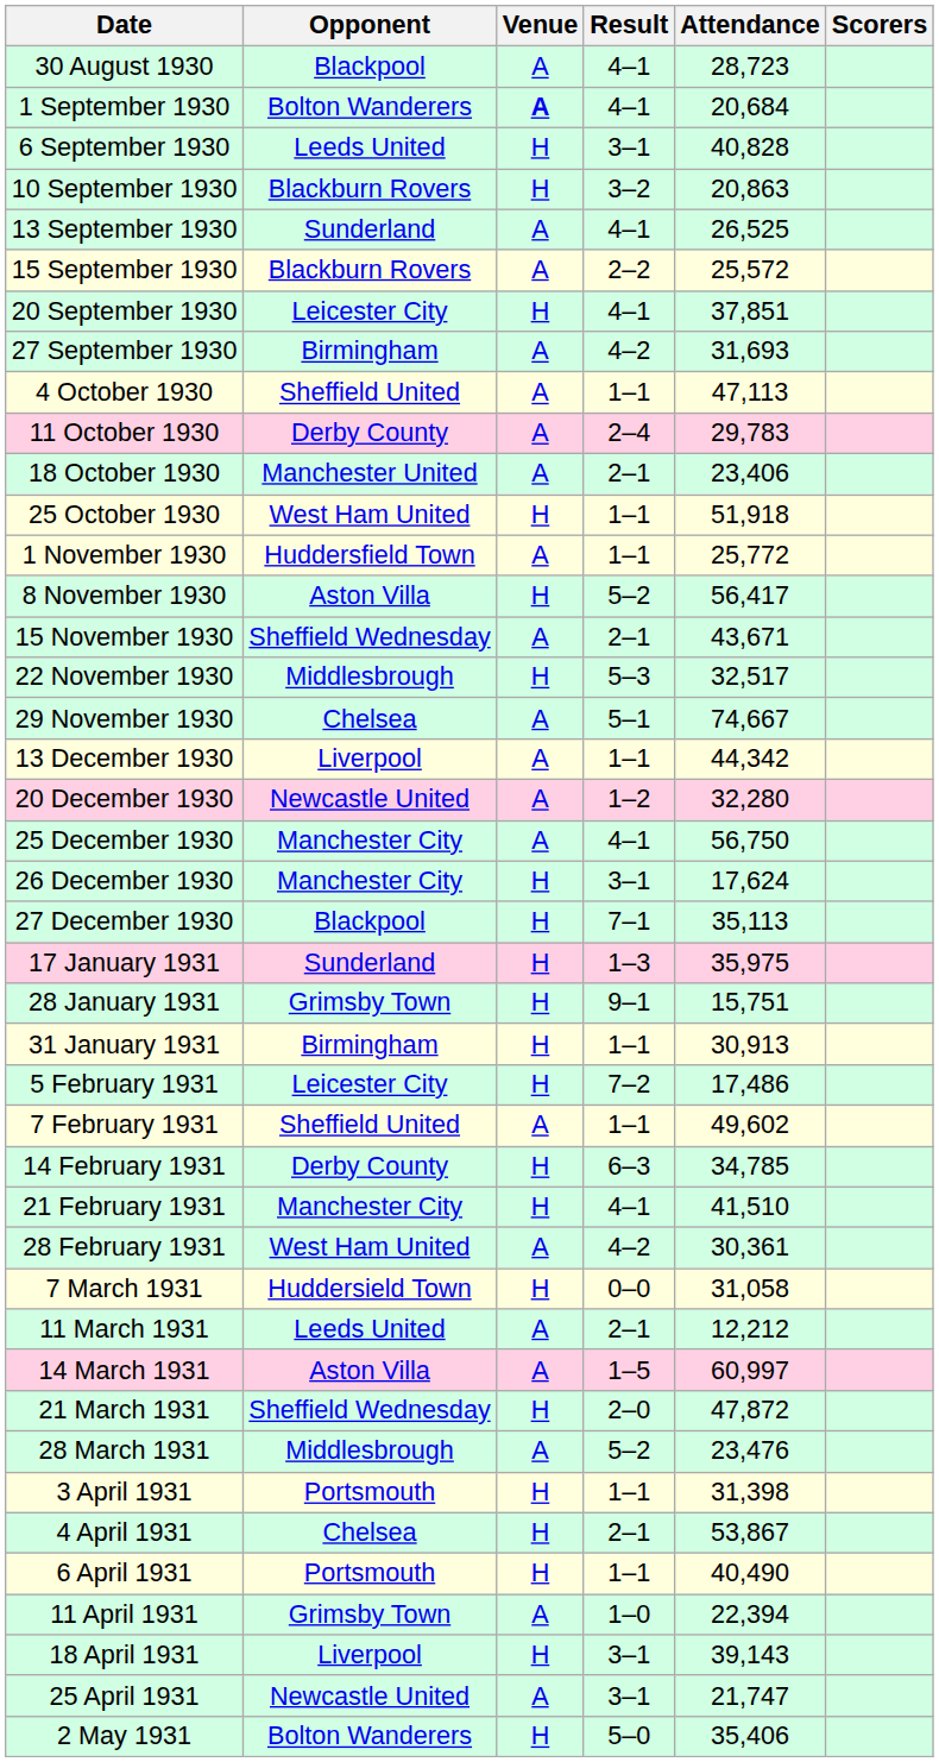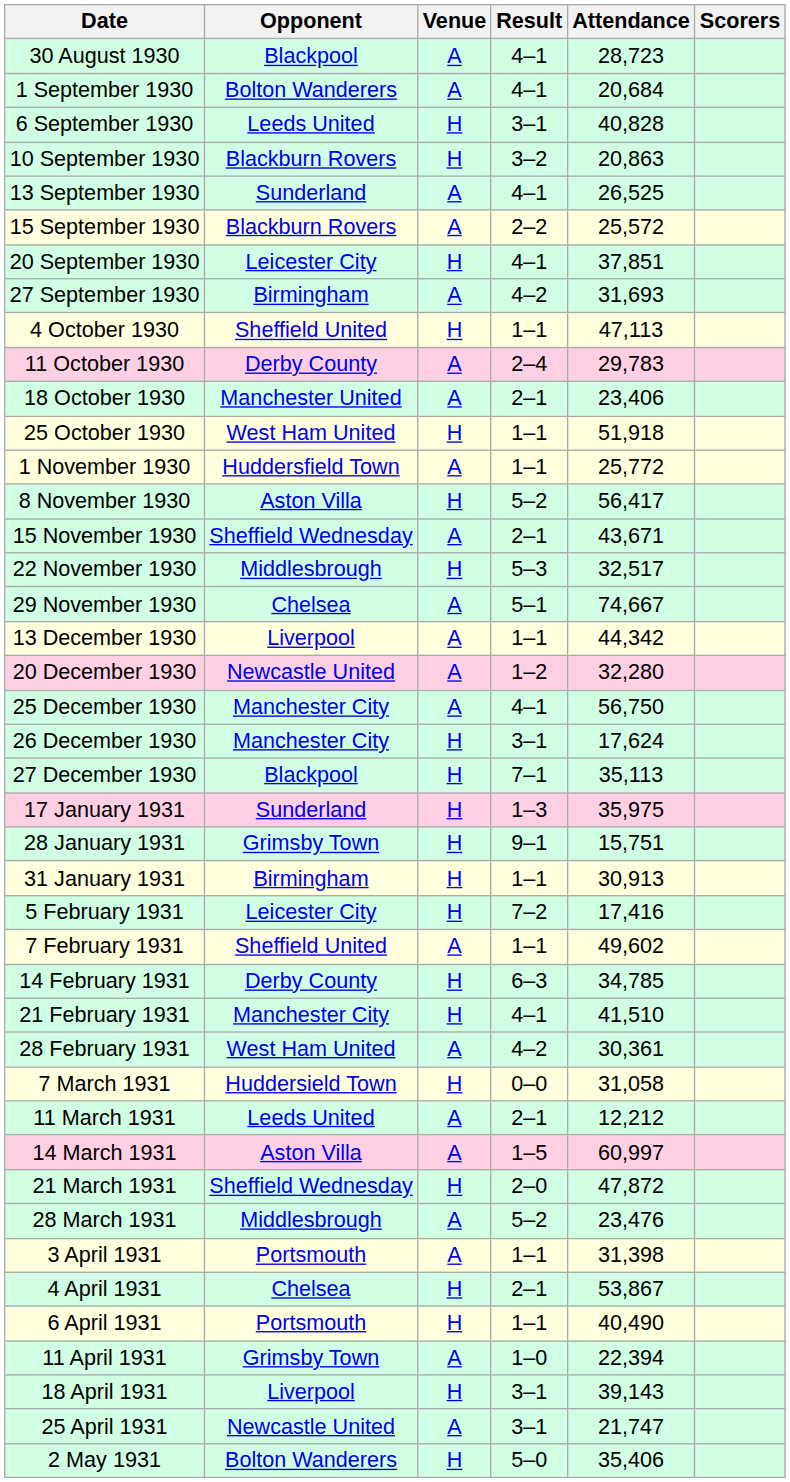1 September 1930 | Venue: bold -> normal
4 October 1930 | Venue: A -> H
5 February 1931 | Attendance: 17,486 -> 17,416
3 April 1931 | Venue: H -> A
